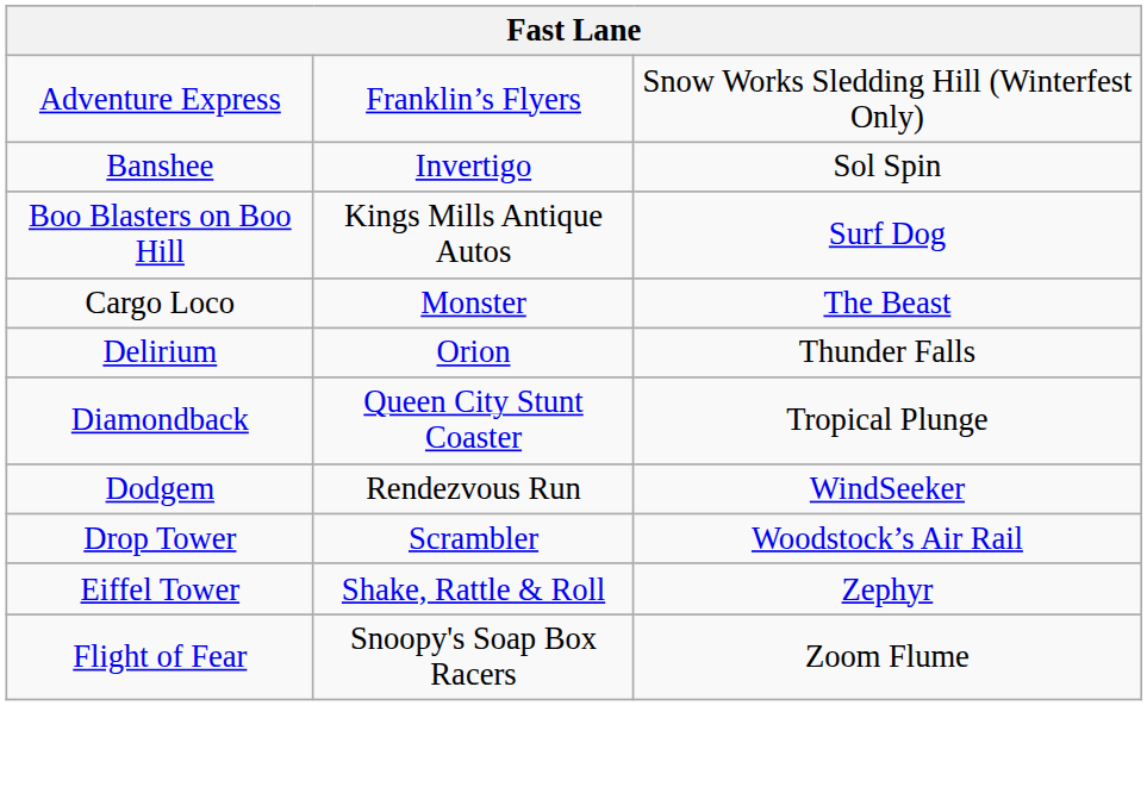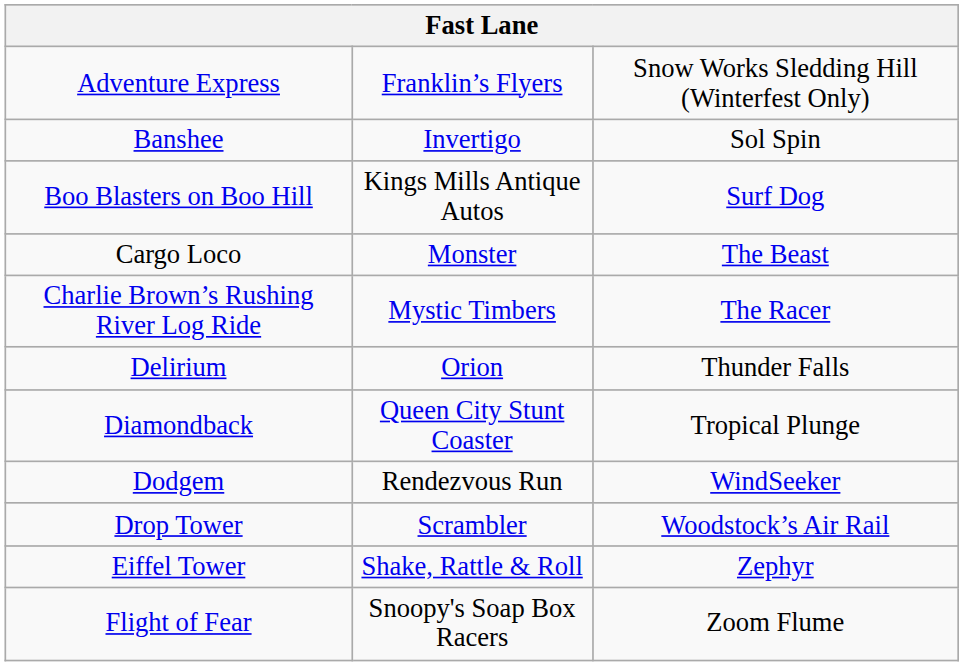+ row: Charlie Brown’s Rushing River Log Ride | Mystic Timbers | The Racer
